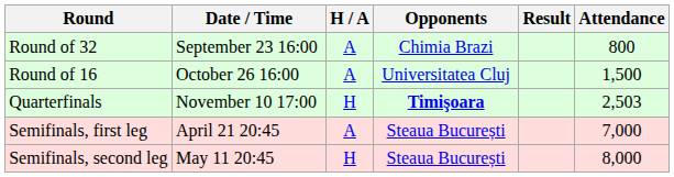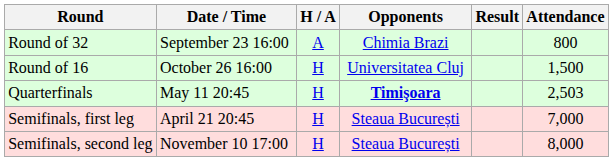Round of 16 | H / A: A -> H
Quarterfinals | Date / Time: November 10 17:00 -> May 11 20:45
Semifinals, first leg | H / A: A -> H
Semifinals, second leg | Date / Time: May 11 20:45 -> November 10 17:00
